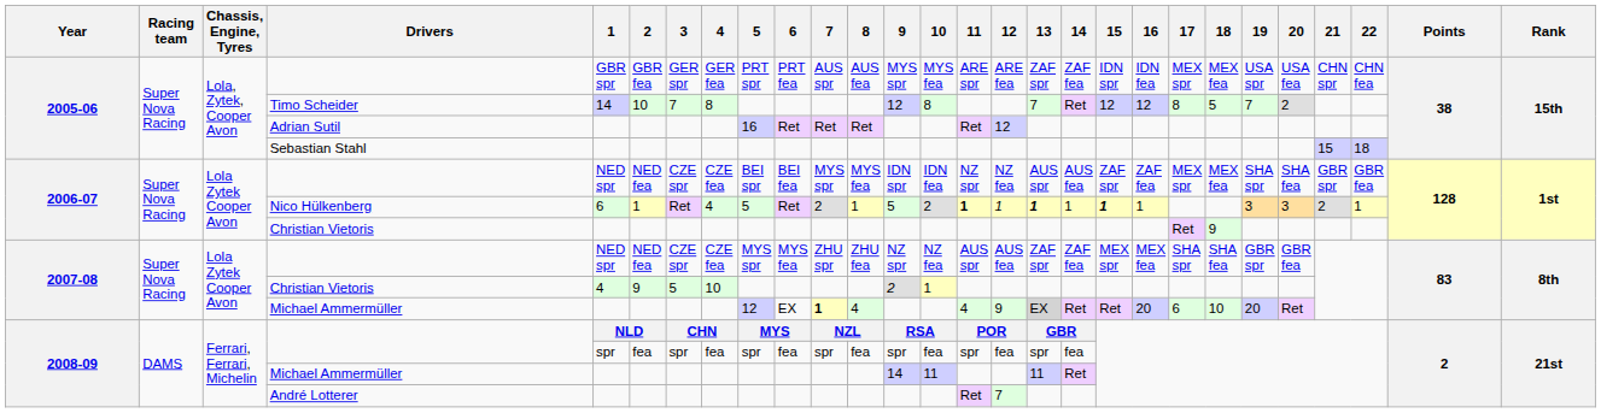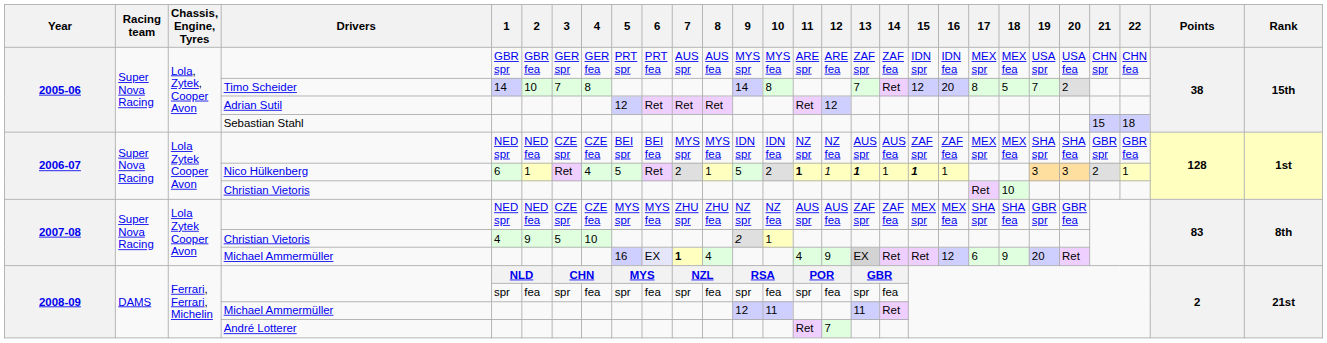Timo Scheider | 9: 12 -> 14
Timo Scheider | 16: 12 -> 20
Adrian Sutil | 5: 16 -> 12
2006-07 / Christian Vietoris | 18: 9 -> 10
2007-08 / Michael Ammermüller | 5: 12 -> 16
2007-08 / Michael Ammermüller | 6: no background -> lavender background
2007-08 / Michael Ammermüller | 16: 20 -> 12
2007-08 / Michael Ammermüller | 18: 10 -> 9
2008-09 / Michael Ammermüller | 9: 14 -> 12
